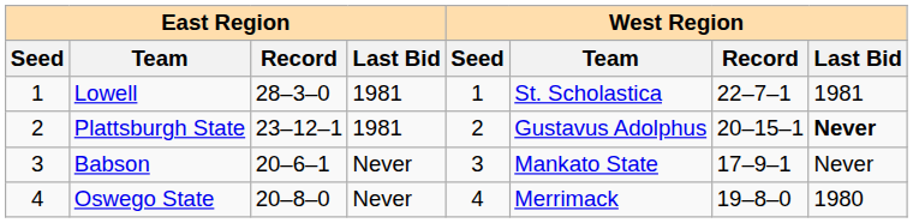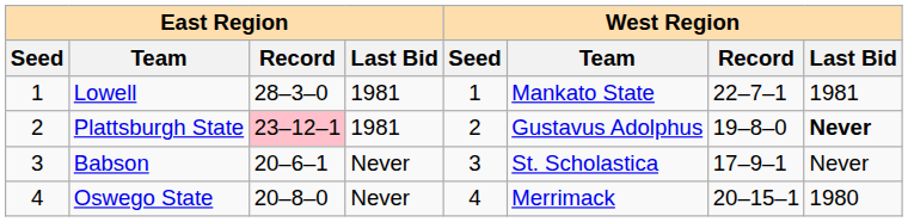Lowell | West Region / Team: St. Scholastica -> Mankato State
Plattsburgh State | East Region / Record: no background -> pink background
Plattsburgh State | West Region / Record: 20–15–1 -> 19–8–0
Babson | West Region / Team: Mankato State -> St. Scholastica
Oswego State | West Region / Record: 19–8–0 -> 20–15–1
